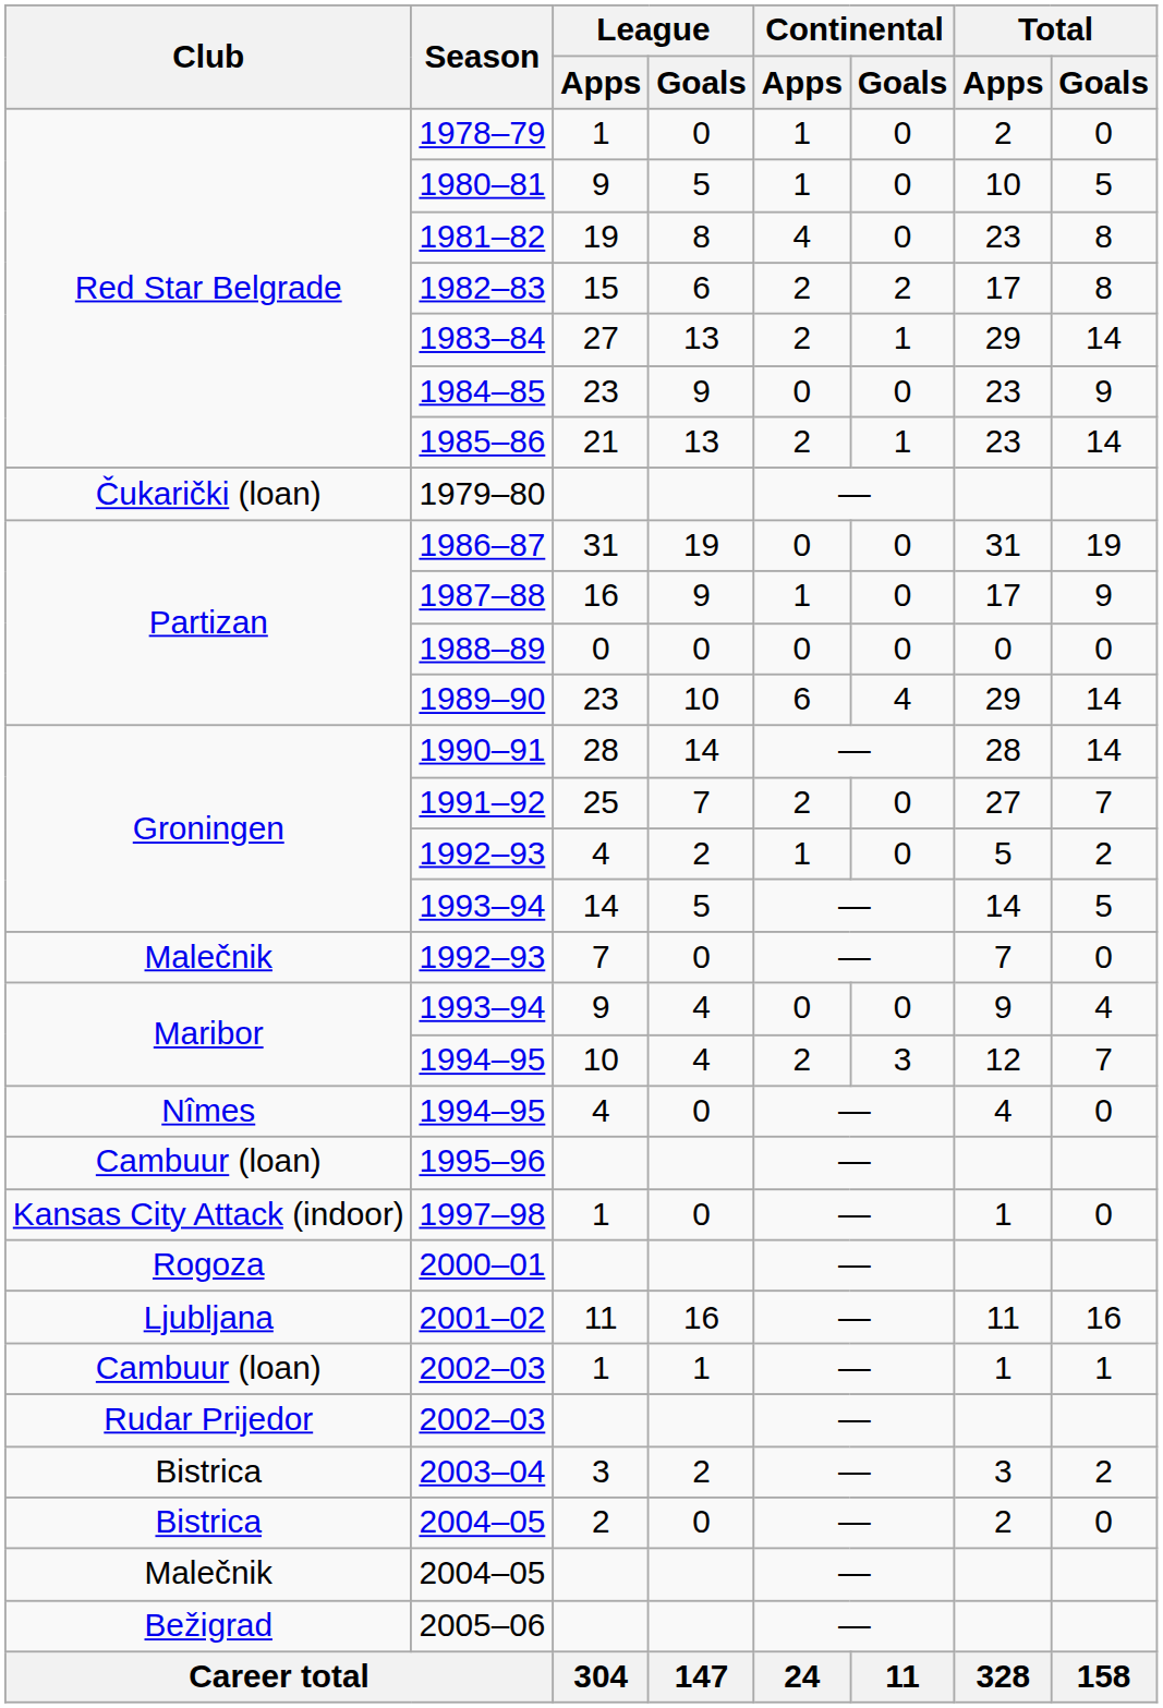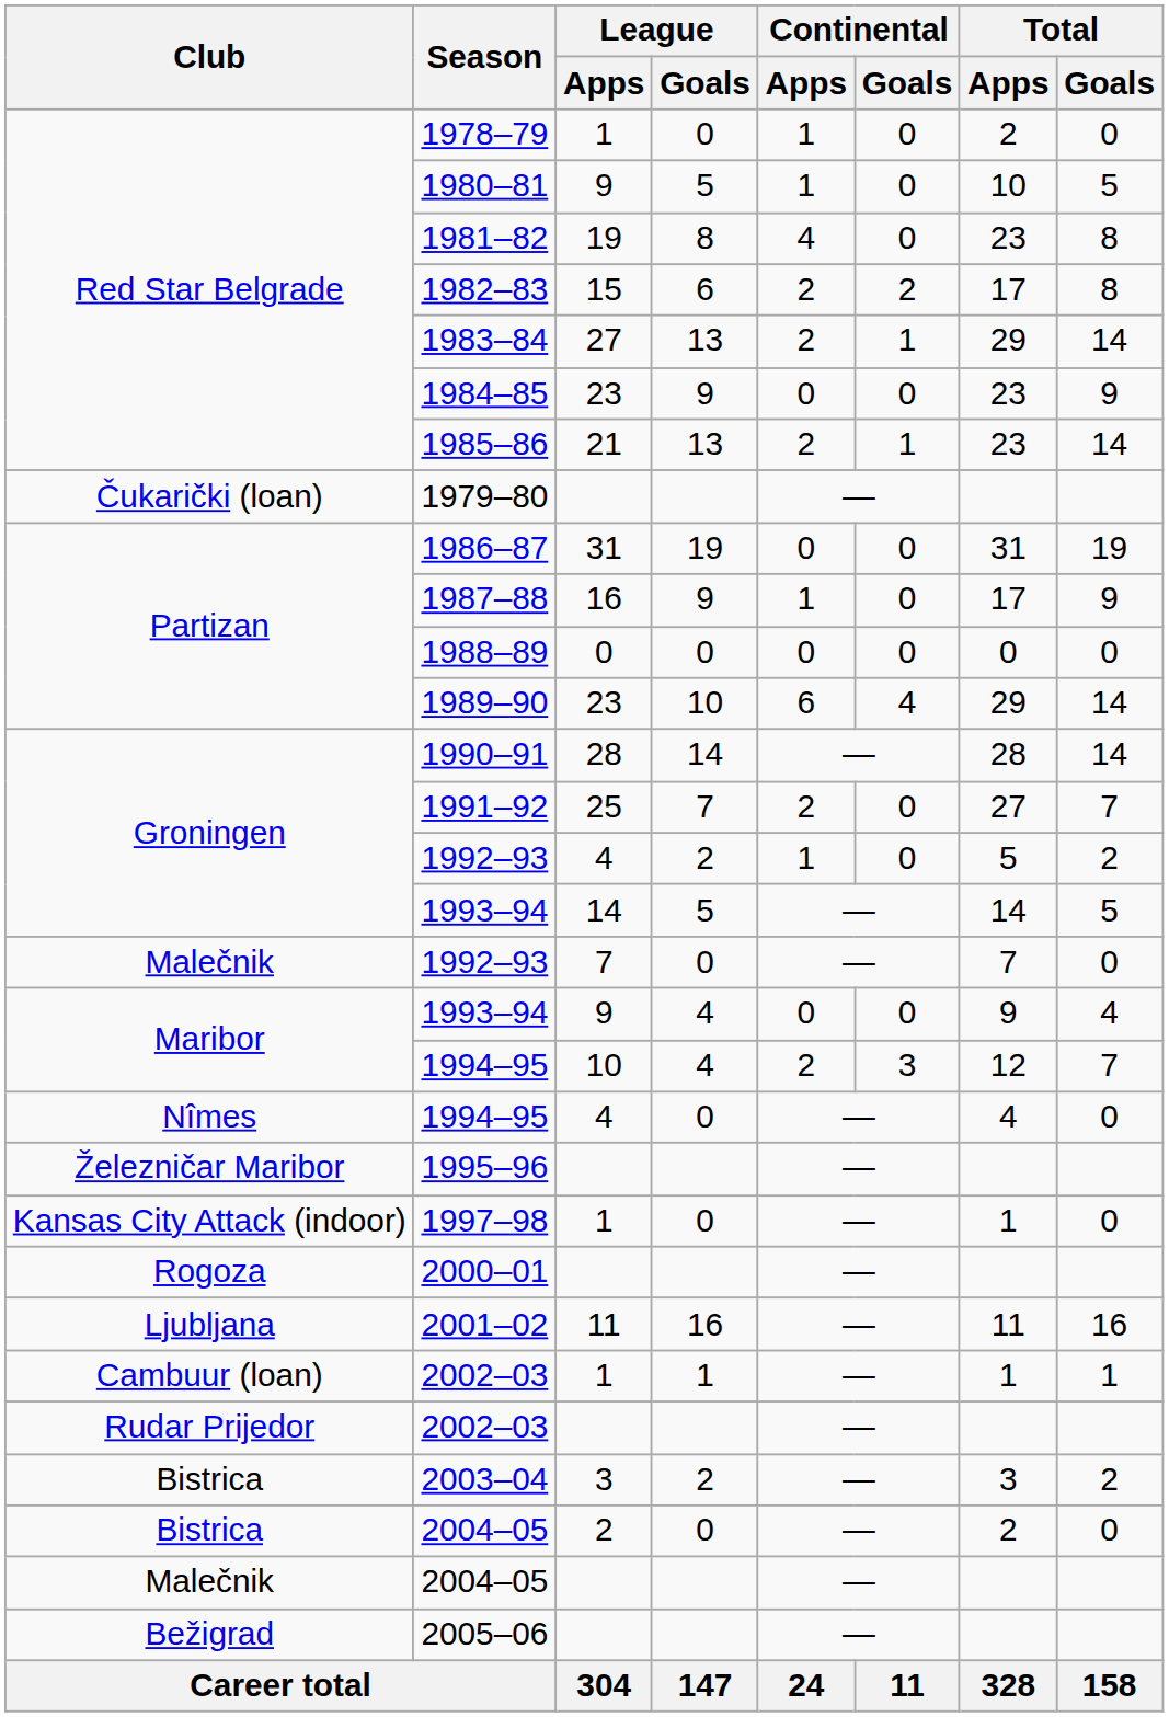1995–96 | Club: Cambuur (loan) -> Železničar Maribor
